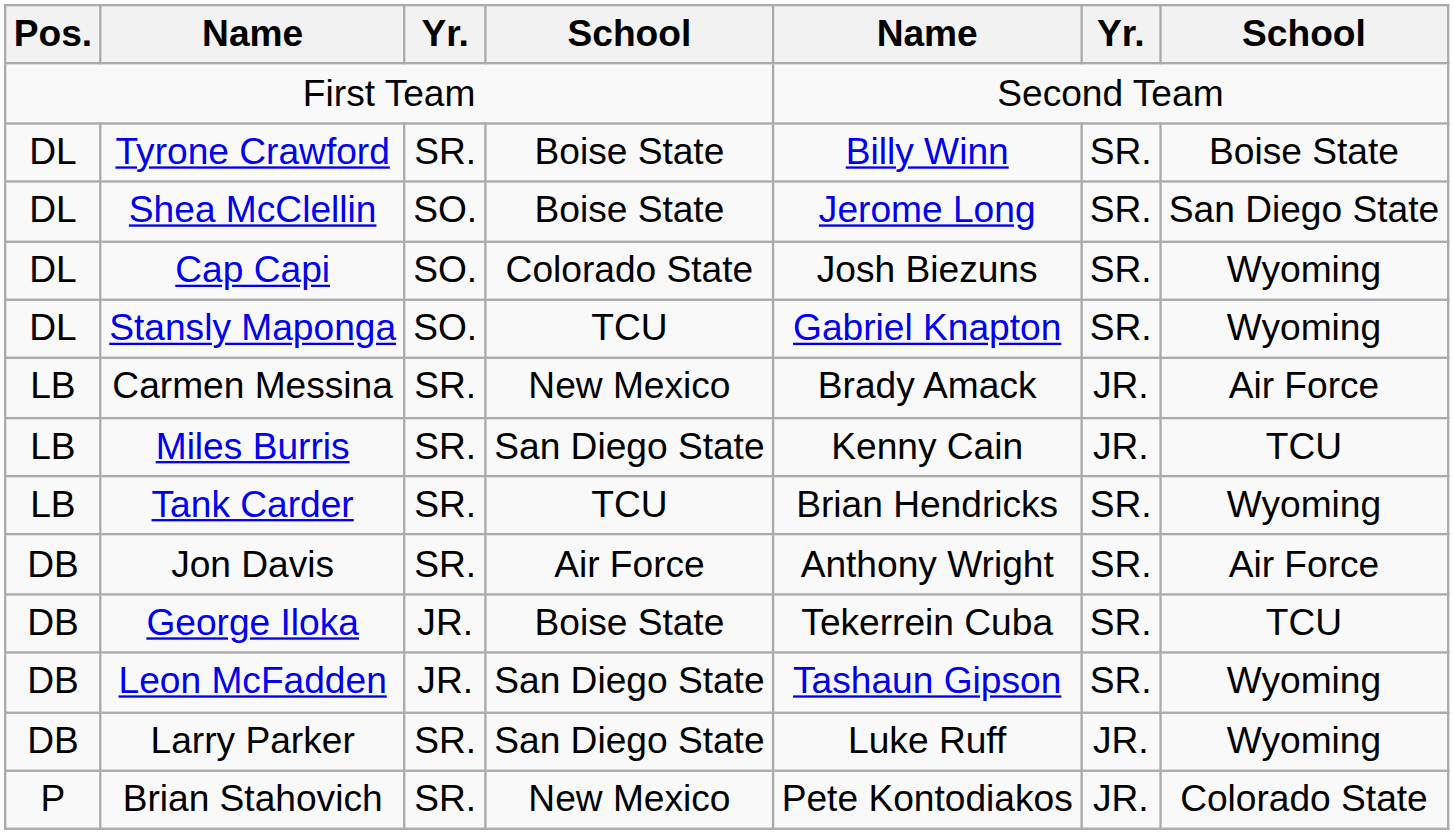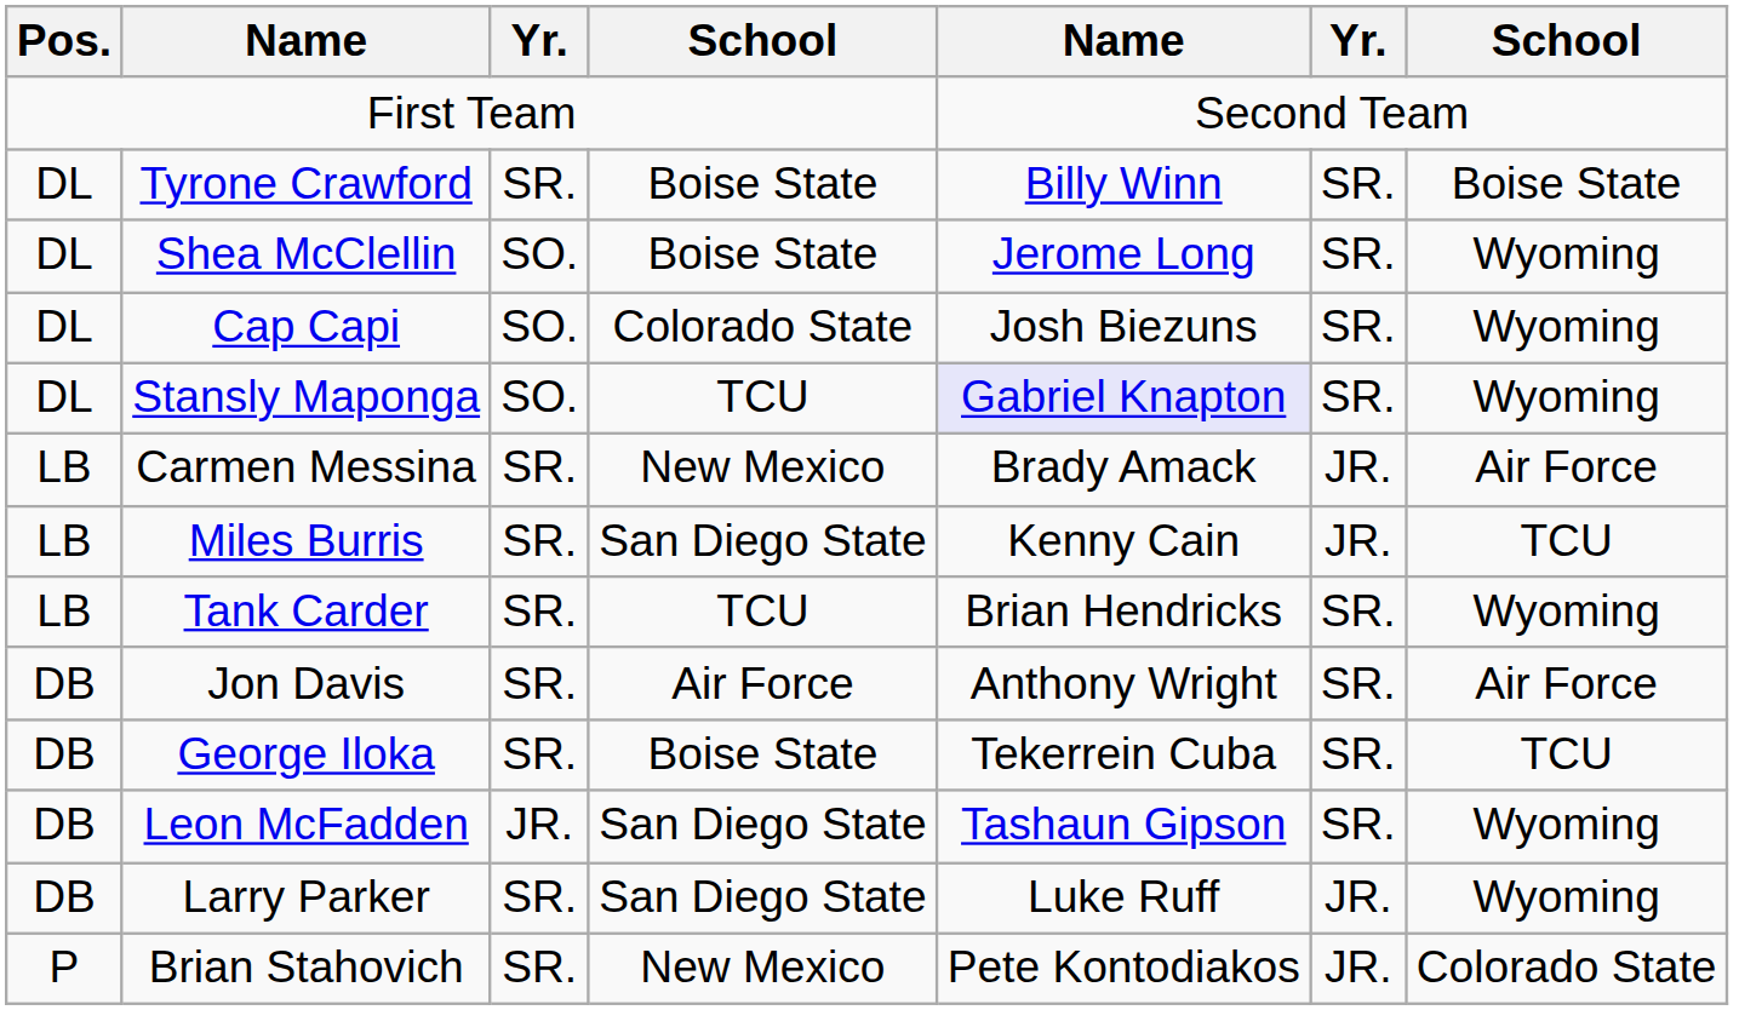Shea McClellin | column 7: San Diego State -> Wyoming
Stansly Maponga | column 5: no background -> lavender background
George Iloka | column 3: JR. -> SR.
